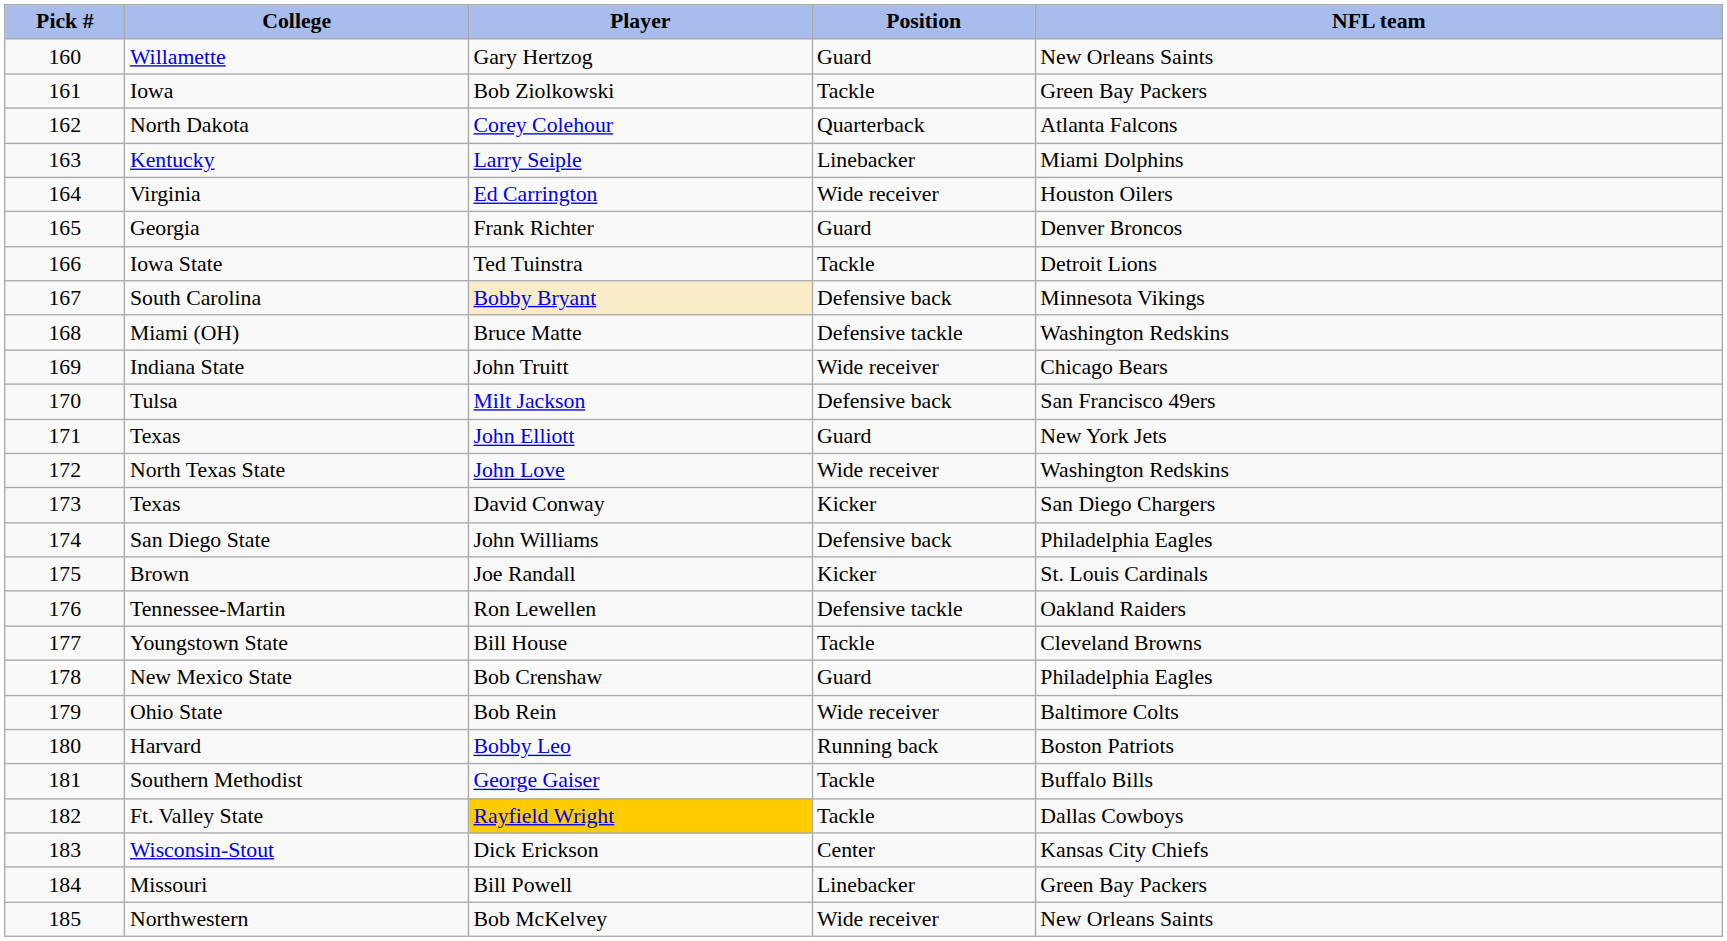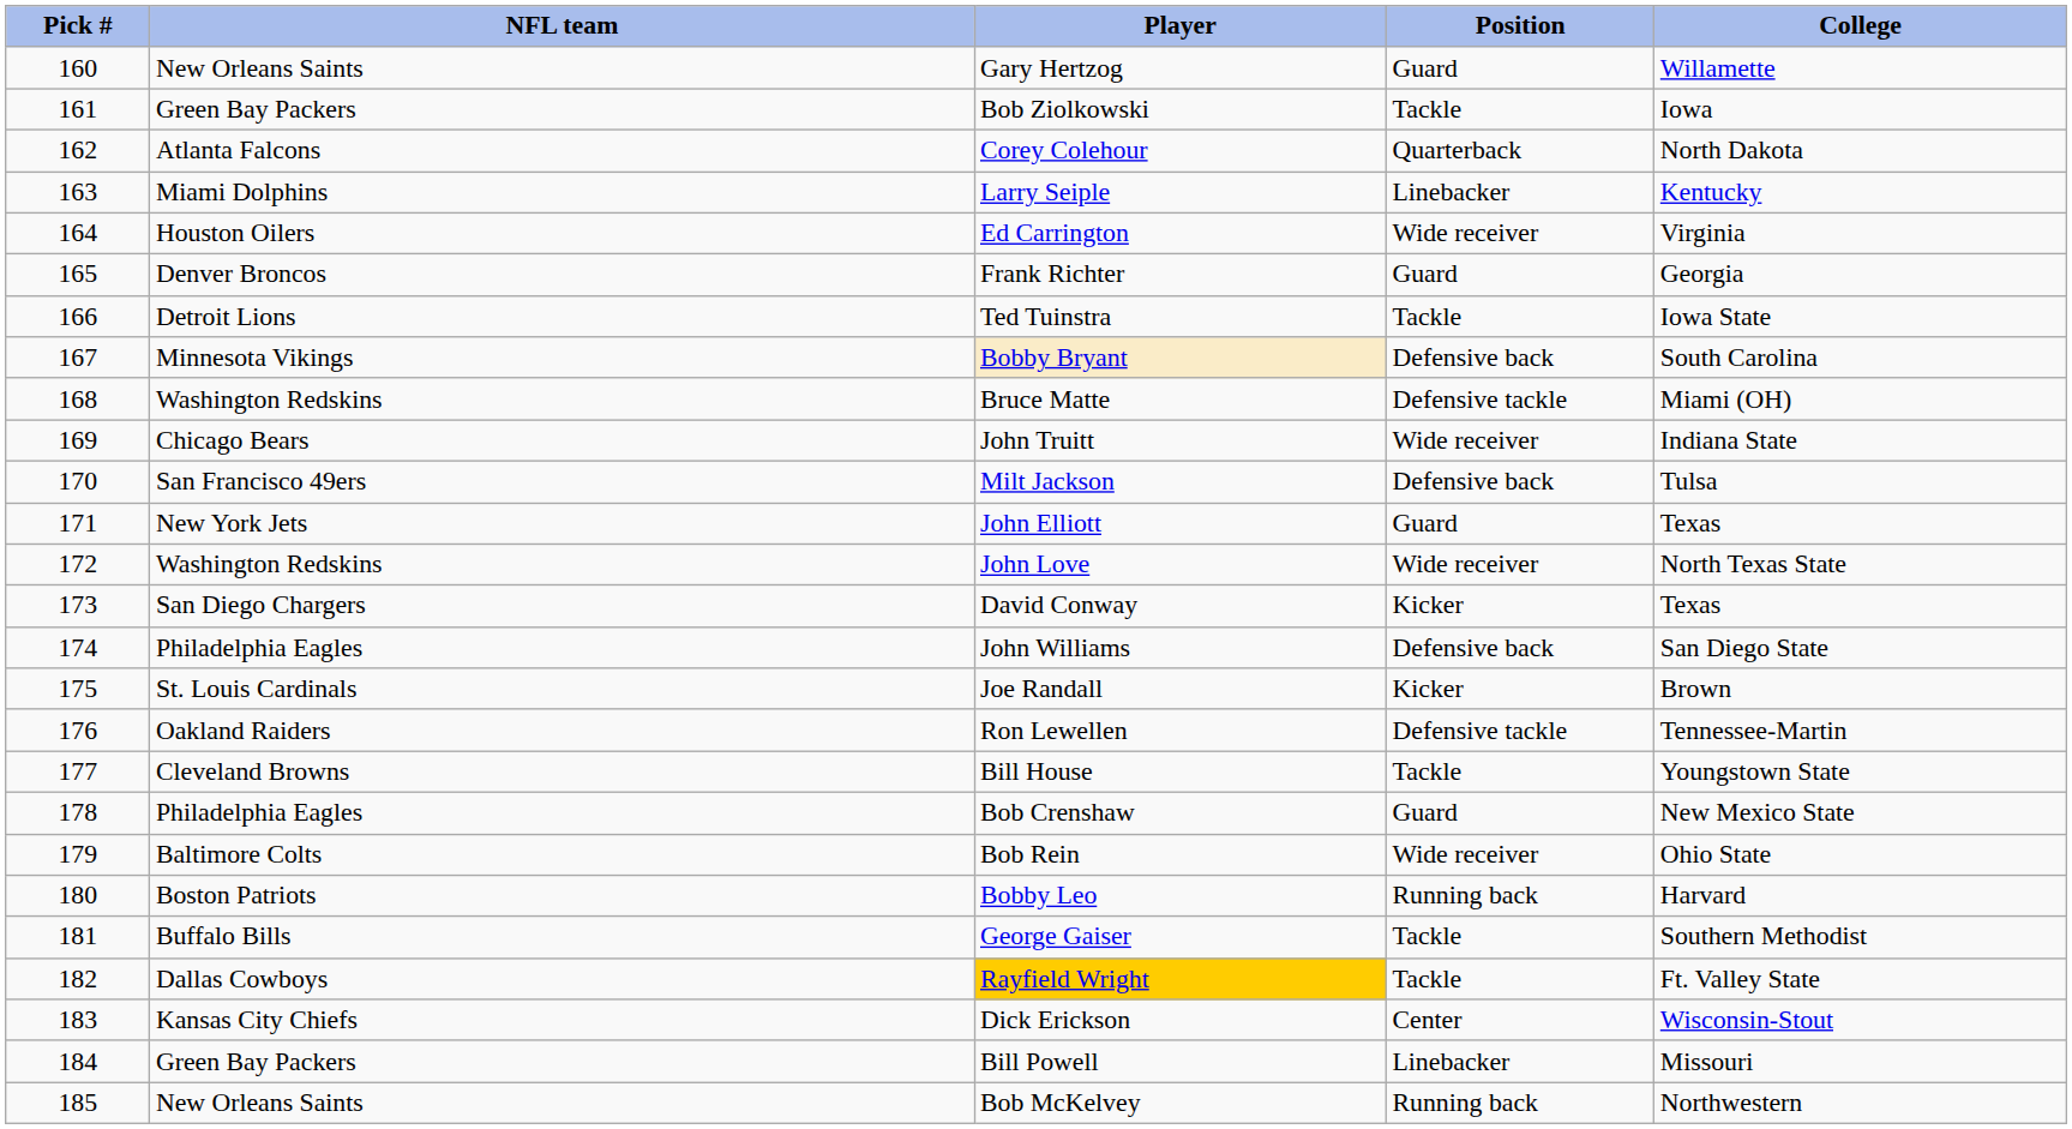columns swapped: NFL team <-> College
Bob McKelvey | Position: Wide receiver -> Running back
